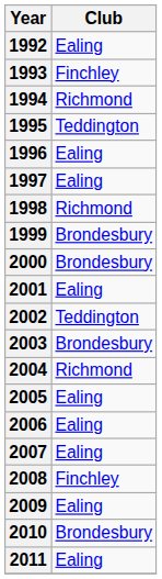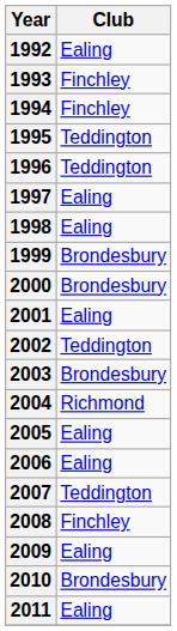1994 | Club: Richmond -> Finchley
1996 | Club: Ealing -> Teddington
1998 | Club: Richmond -> Ealing
2007 | Club: Ealing -> Teddington
